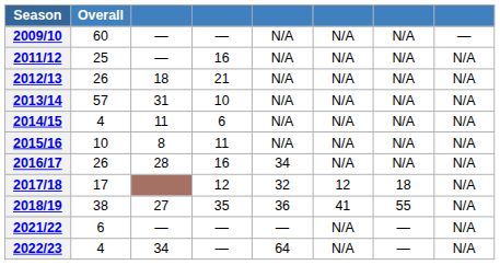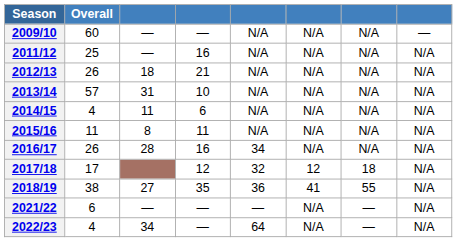2015/16 | Overall: 10 -> 11
